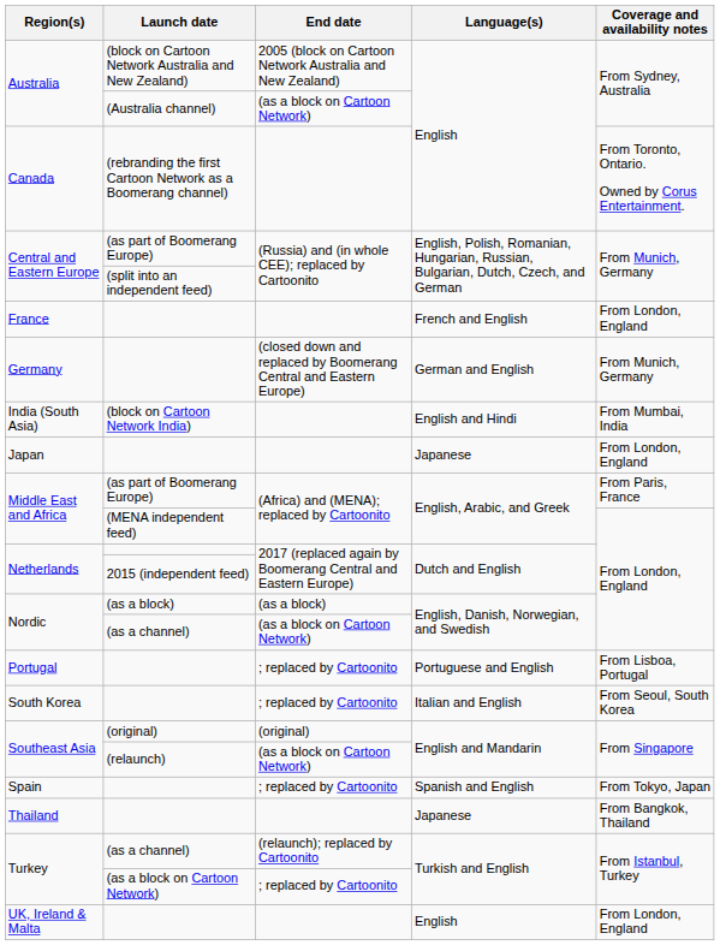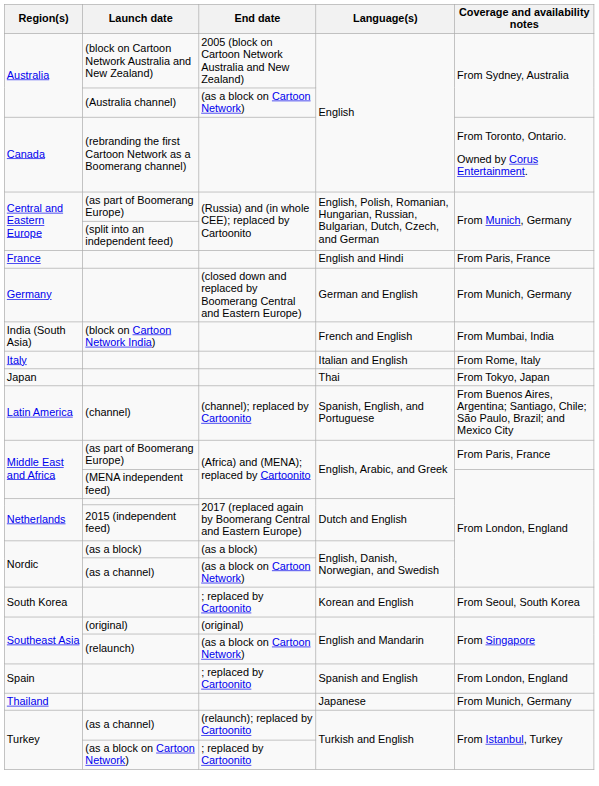France | Language(s): French and English -> English and Hindi
France | Coverage and availability notes: From London, England -> From Paris, France
India (South Asia) | Language(s): English and Hindi -> French and English
+ row: Italy | Italian and English | From Rome, Italy
Japan | Language(s): Japanese -> Thai
Japan | Coverage and availability notes: From London, England -> From Tokyo, Japan
+ row: Latin America | (channel) | (channel); replaced by Cartoonito | Spanish, English, and Portuguese | From Buenos Aires, Argentina; Santiago, Chile; São Paulo, Brazil; and Mexico City
- row: Portugal | ; replaced by Cartoonito | Portuguese and English | From Lisboa, Portugal
South Korea | Language(s): Italian and English -> Korean and English
Spain | Coverage and availability notes: From Tokyo, Japan -> From London, England
Thailand | Coverage and availability notes: From Bangkok, Thailand -> From Munich, Germany
- row: UK, Ireland & Malta | English | From London, England
